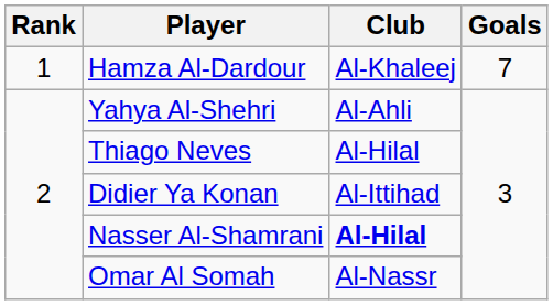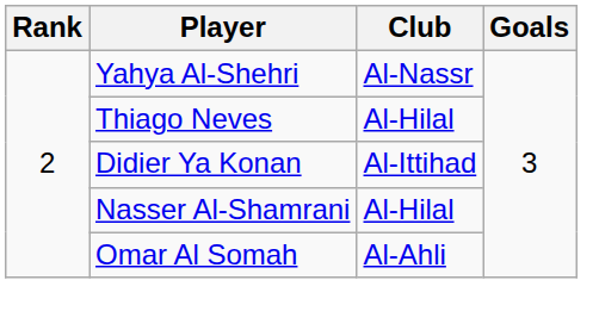- row: 1 | Hamza Al-Dardour | Al-Khaleej | 7
Yahya Al-Shehri | Club: Al-Ahli -> Al-Nassr
Nasser Al-Shamrani | Club: bold -> normal
Omar Al Somah | Club: Al-Nassr -> Al-Ahli
